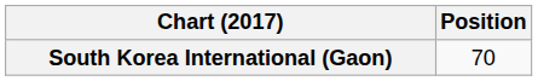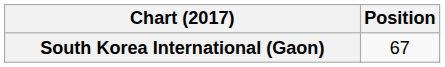South Korea International (Gaon) | Position: 70 -> 67
